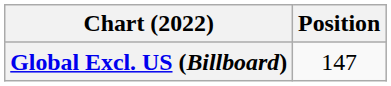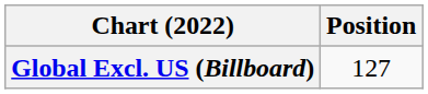Global Excl. US (Billboard) | Position: 147 -> 127
